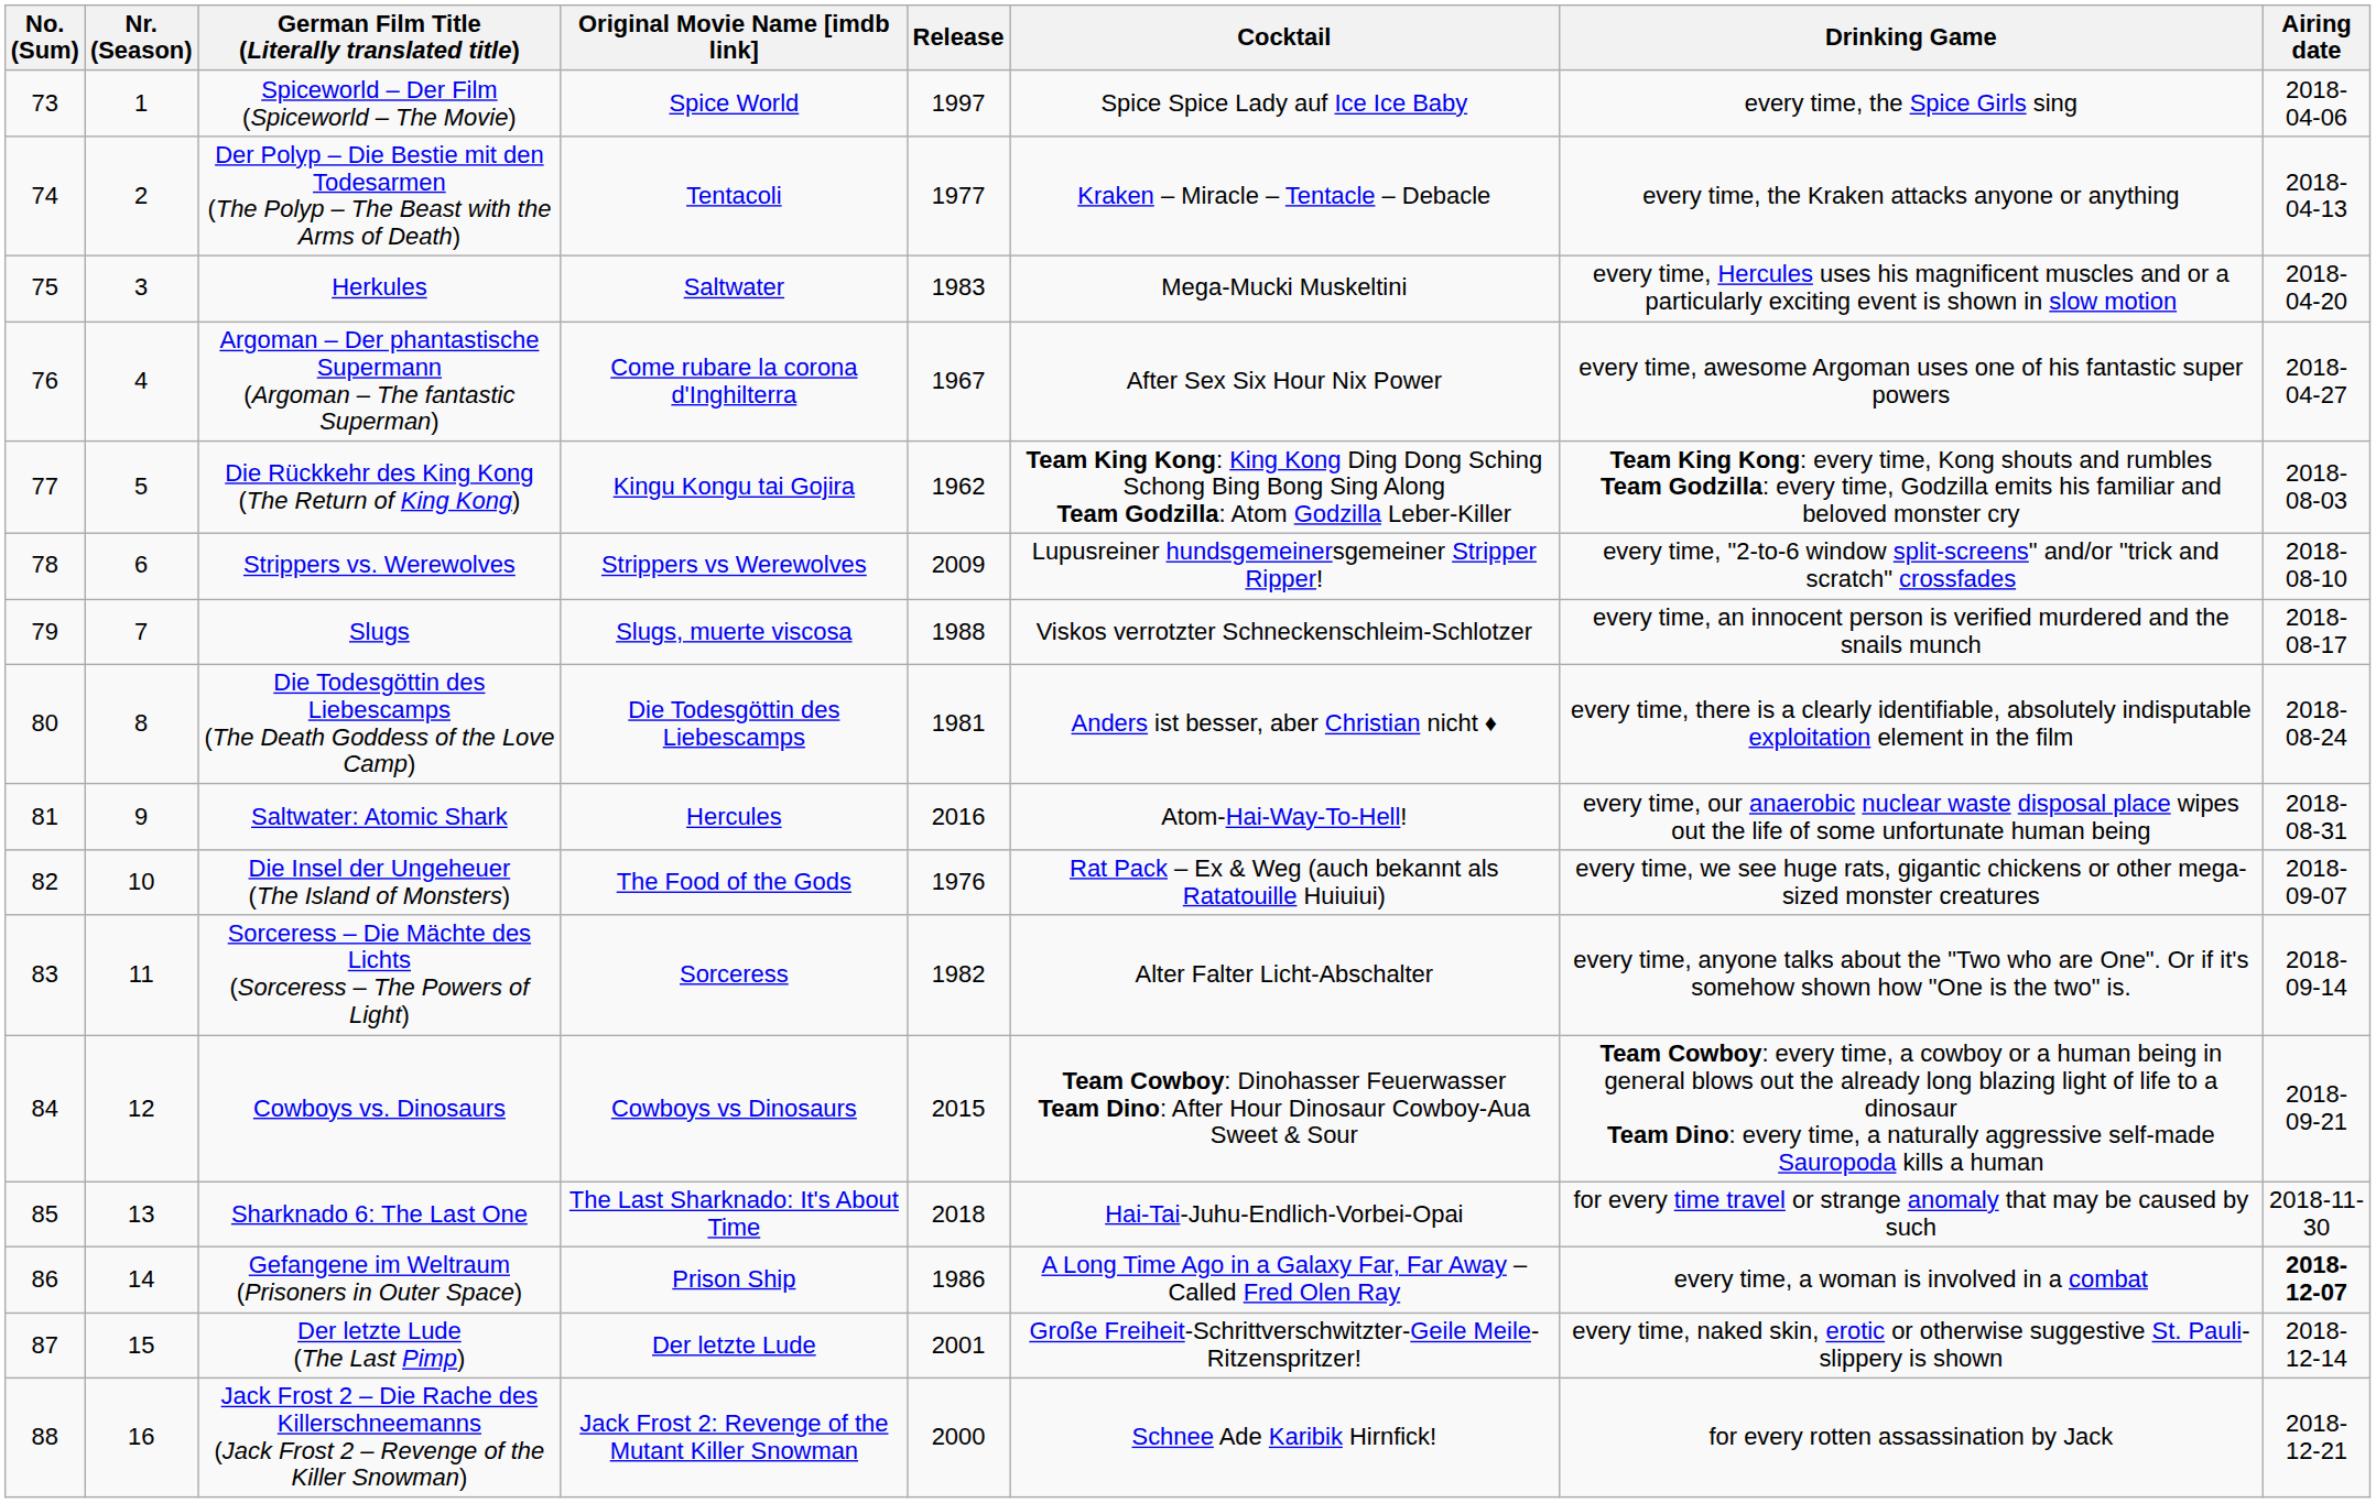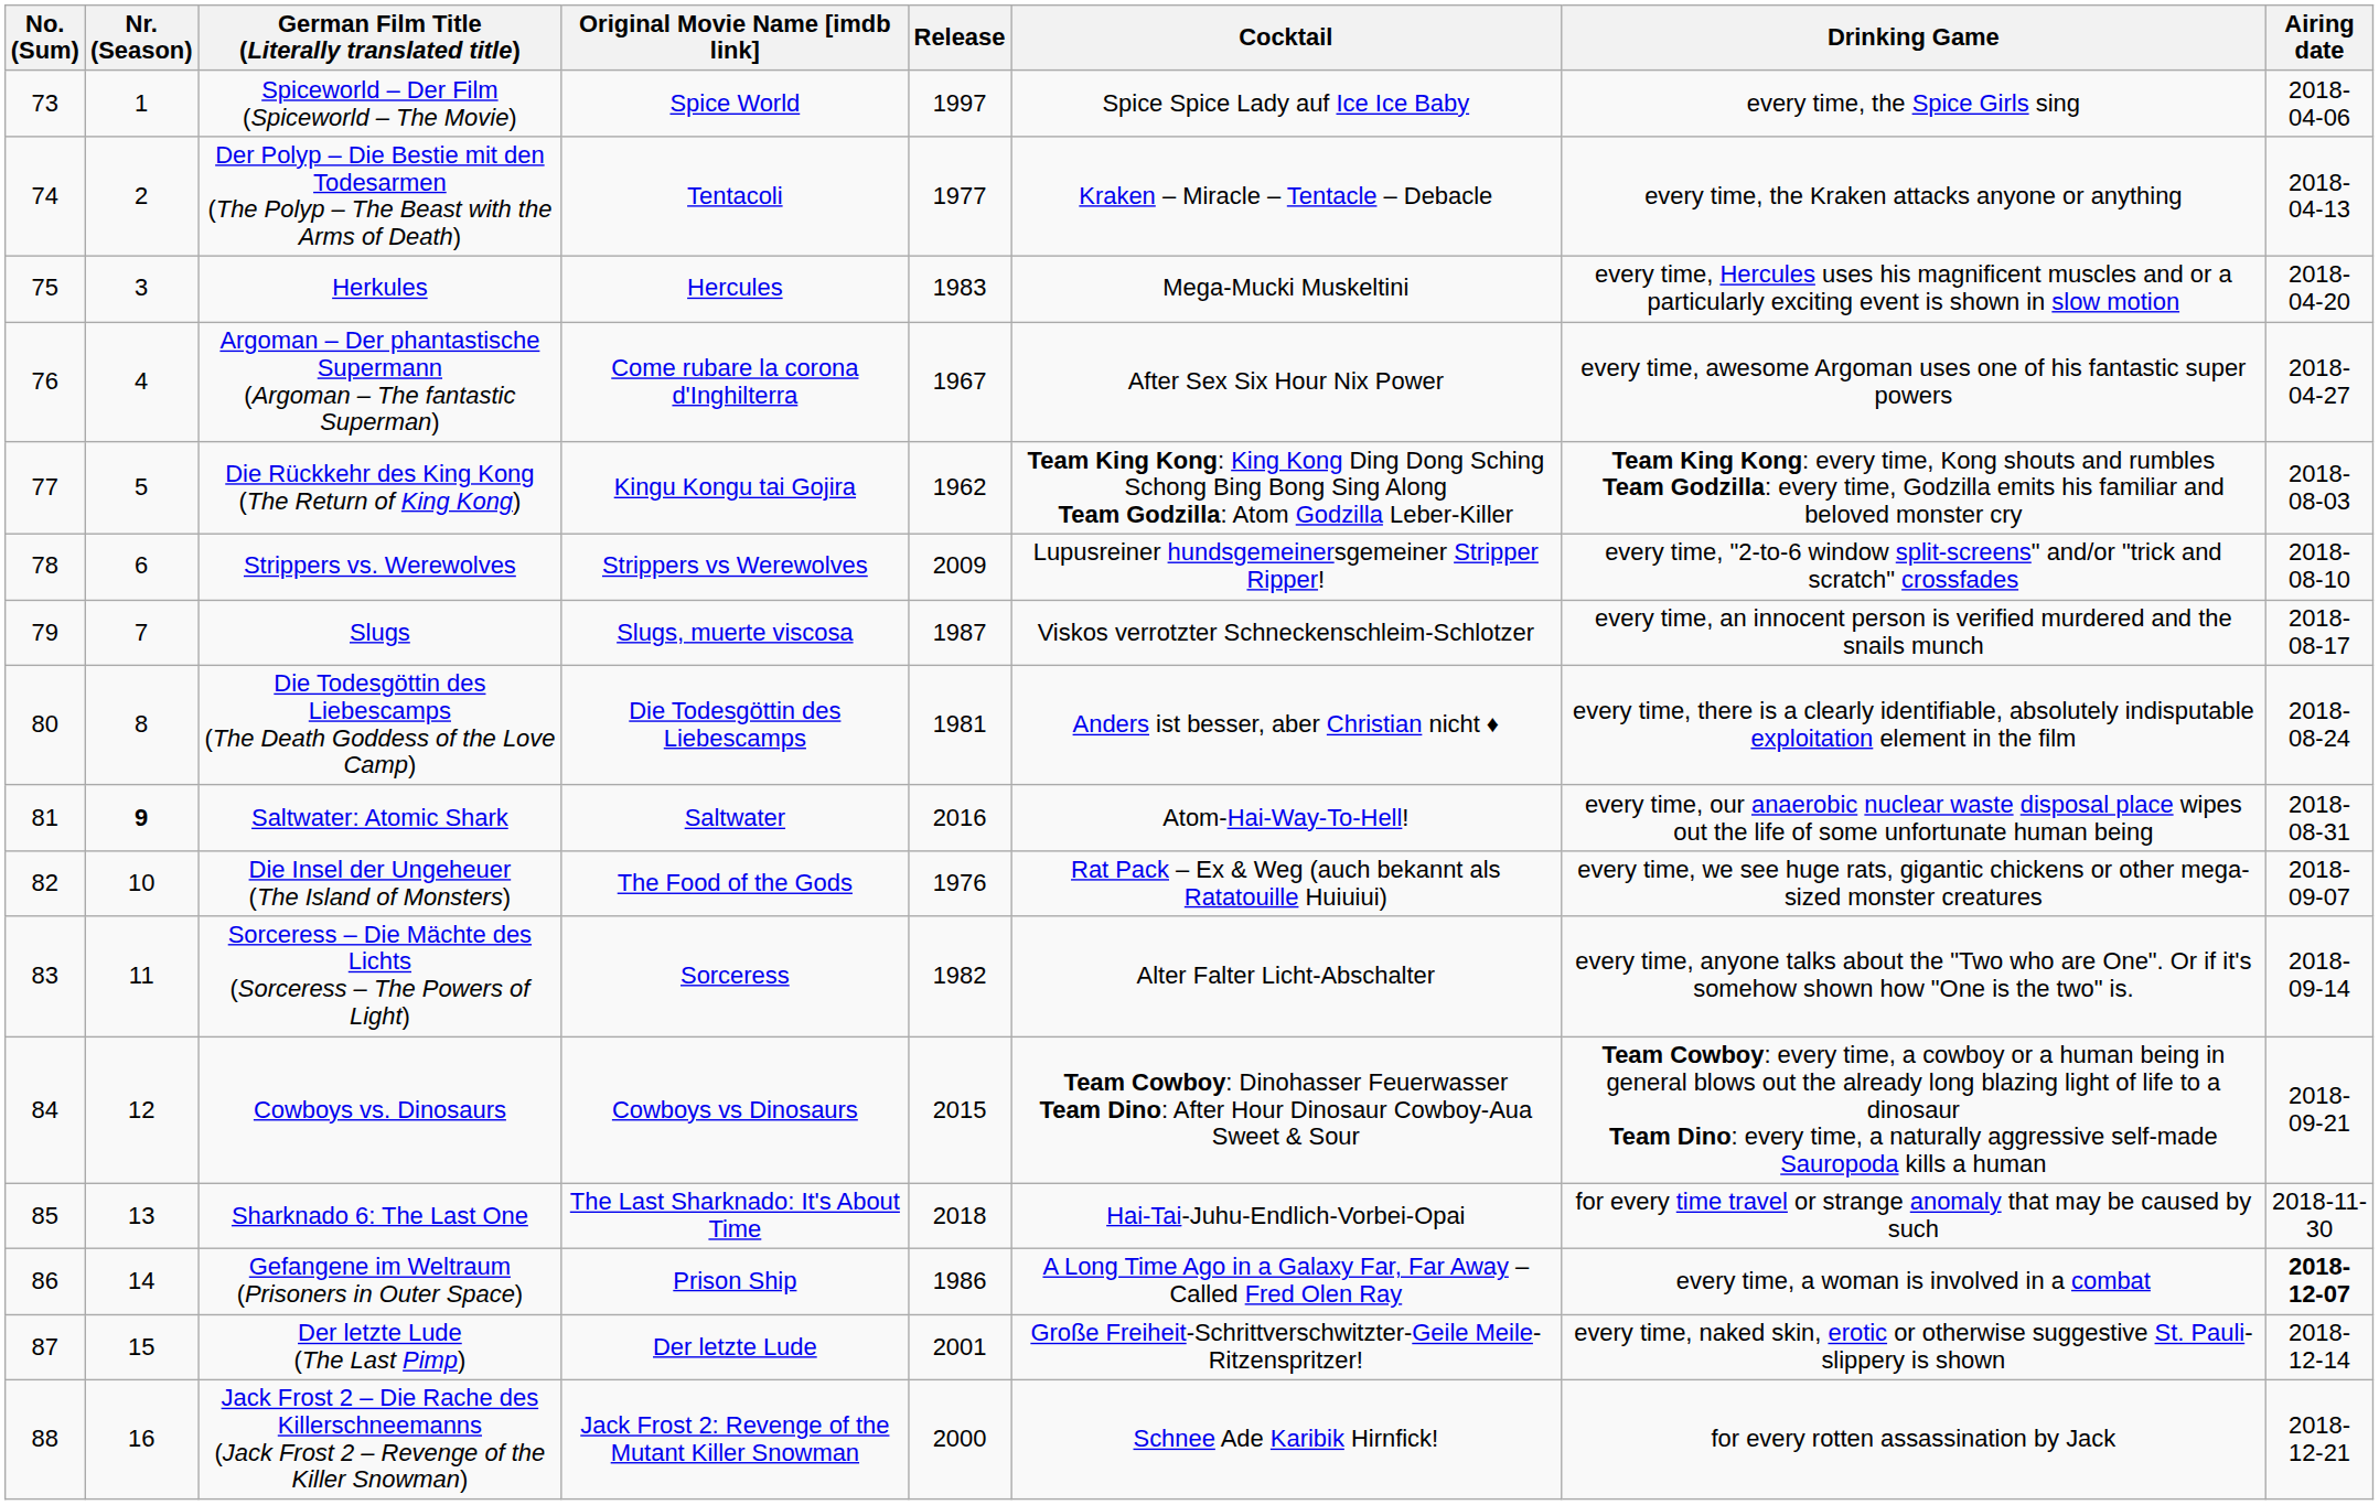Herkules | Original Movie Name [imdb link]: Saltwater -> Hercules
Slugs | Release: 1988 -> 1987
Saltwater: Atomic Shark | Nr. (Season): normal -> bold
Saltwater: Atomic Shark | Original Movie Name [imdb link]: Hercules -> Saltwater
